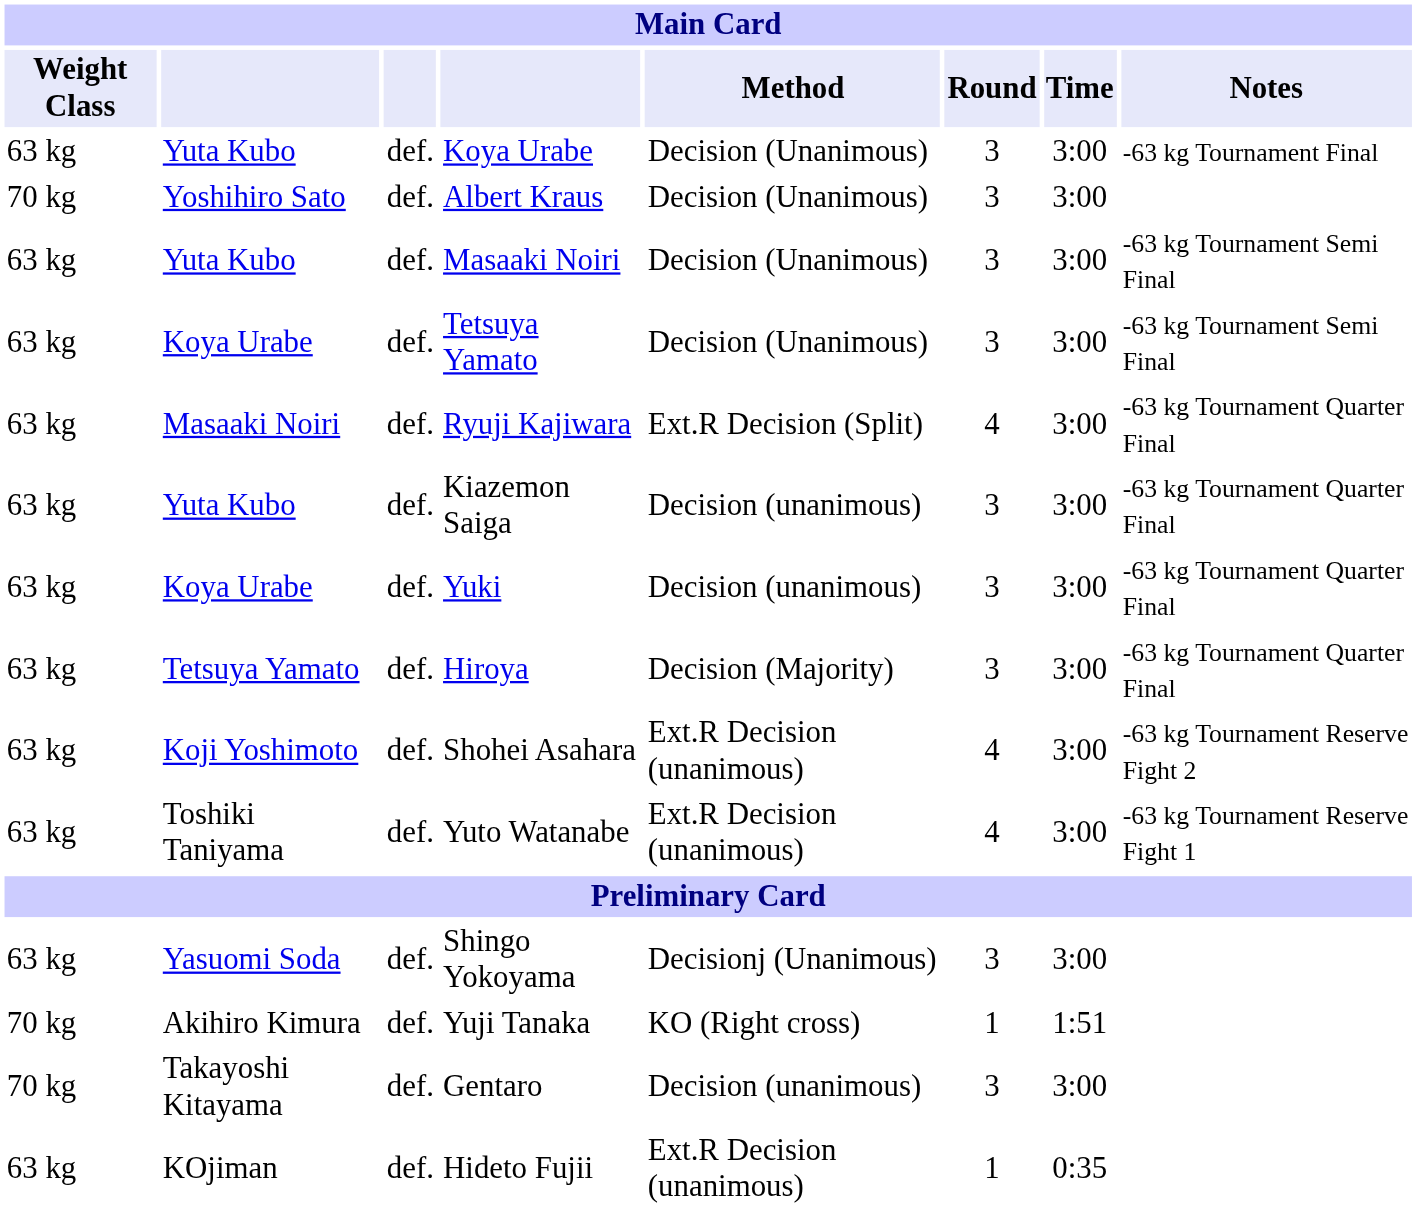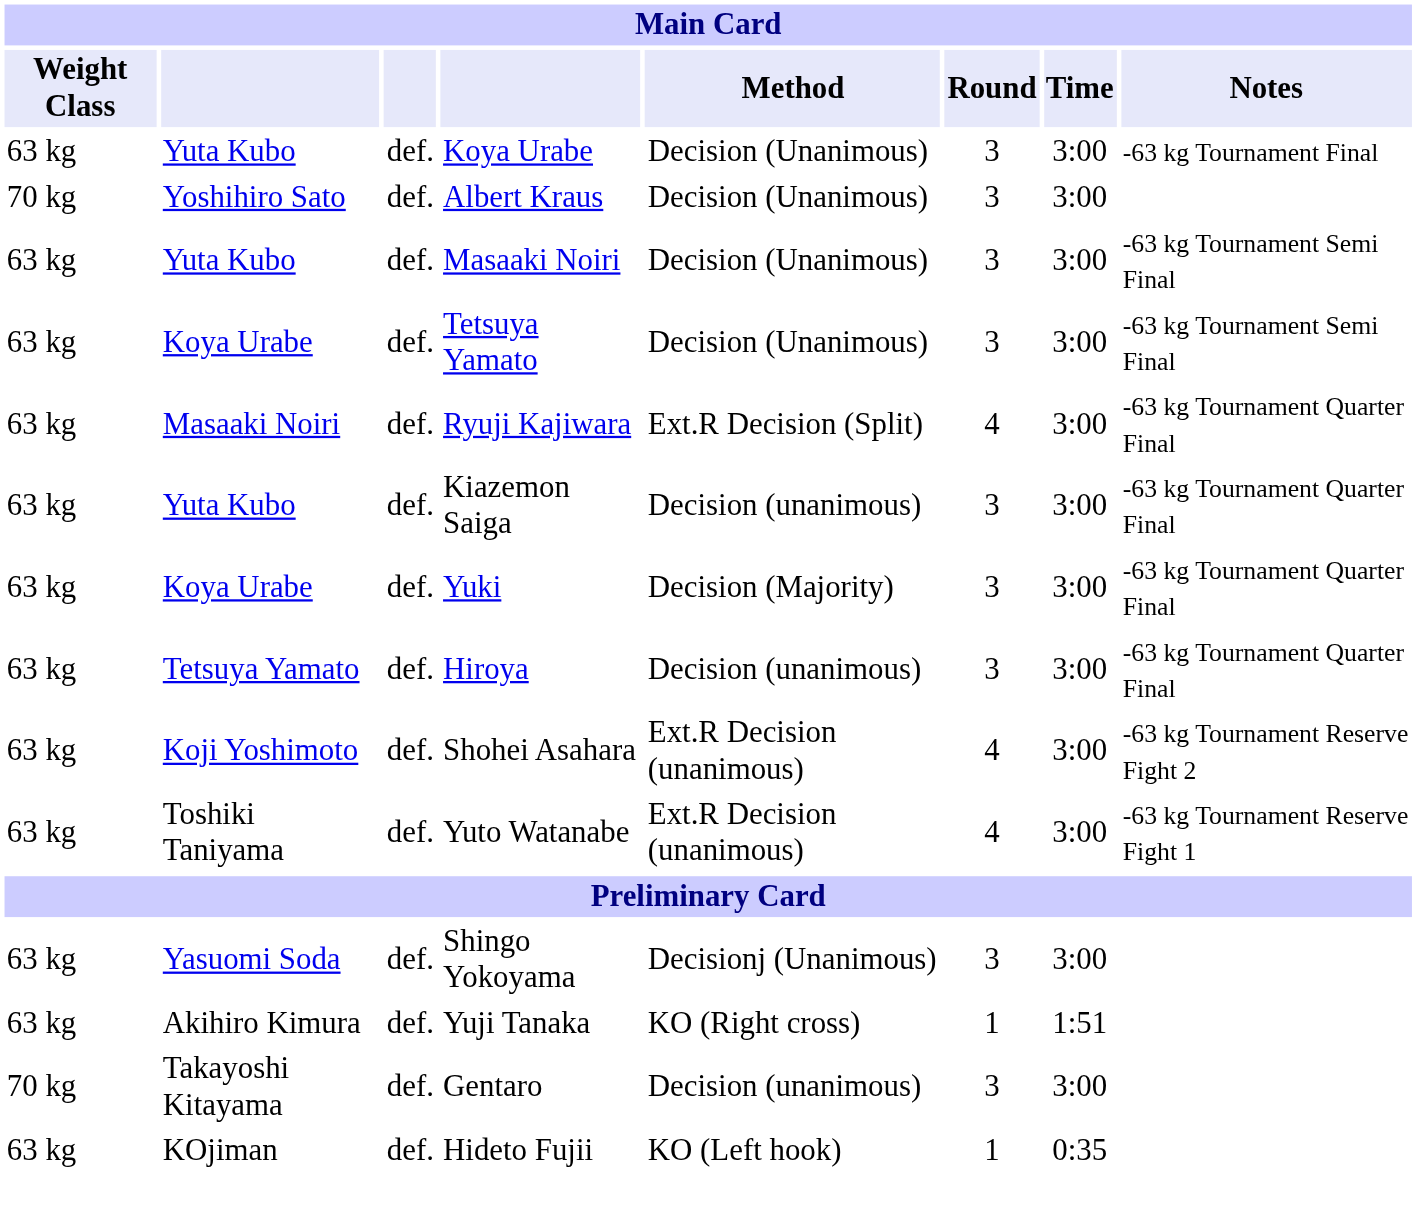Yuki | Method: Decision (unanimous) -> Decision (Majority)
Hiroya | Method: Decision (Majority) -> Decision (unanimous)
Yuji Tanaka | Weight Class: 70 kg -> 63 kg
Hideto Fujii | Method: Ext.R Decision (unanimous) -> KO (Left hook)
